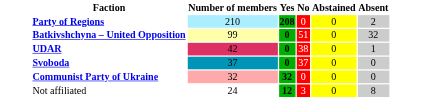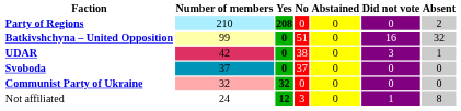+ column: Did not vote | 0 | 16 | 3 | 0 | 0 | 1
